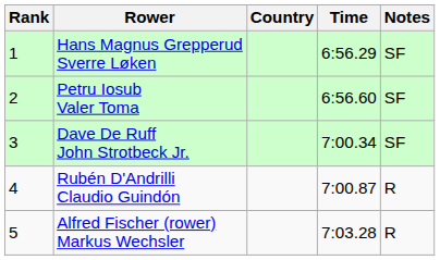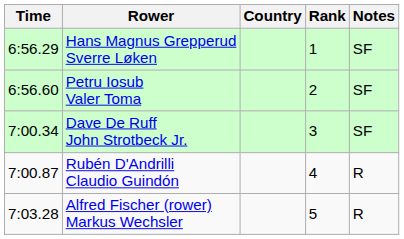columns swapped: Rank <-> Time
